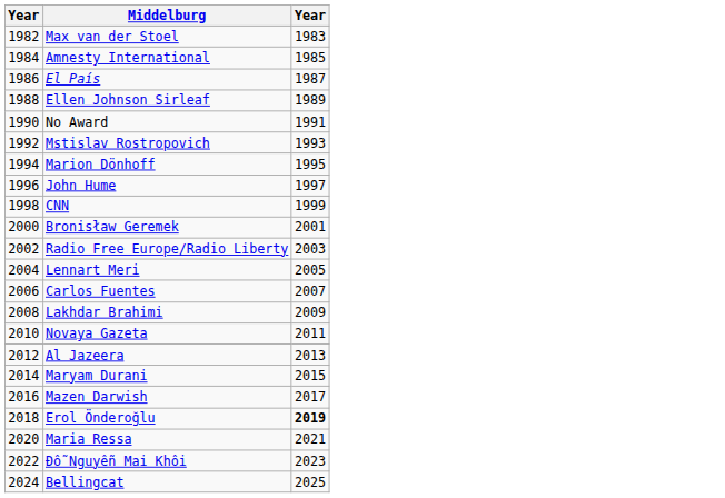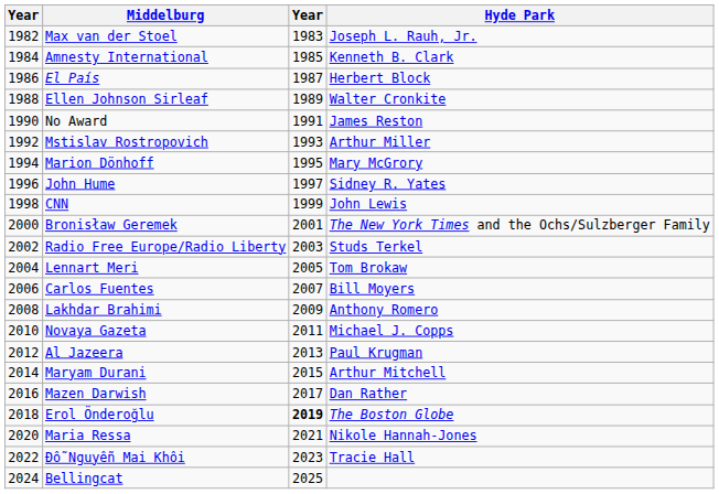+ column: Hyde Park | Joseph L. Rauh, Jr. | Kenneth B. Clark | Herbert Block | Walter Cronkite | James Reston | Arthur Miller | Mary McGrory | Sidney R. Yates | John Lewis | The New York Times and the Ochs/Sulzberger Family | Studs Terkel | Tom Brokaw | Bill Moyers | Anthony Romero | Michael J. Copps | Paul Krugman | Arthur Mitchell | Dan Rather | The Boston Globe | Nikole Hannah-Jones | Tracie Hall
